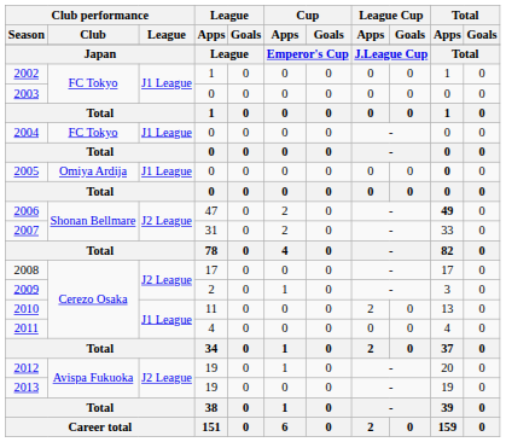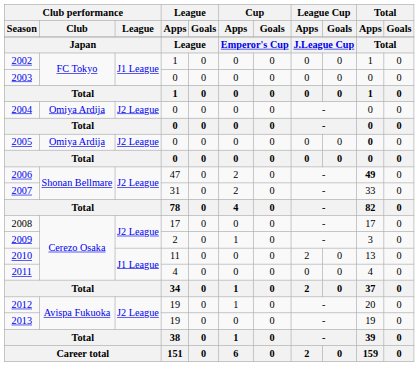2004 | Club performance / Club: FC Tokyo -> Omiya Ardija
2004 | Club performance / League: J1 League -> J2 League
2005 | Club performance / League: J1 League -> J2 League
